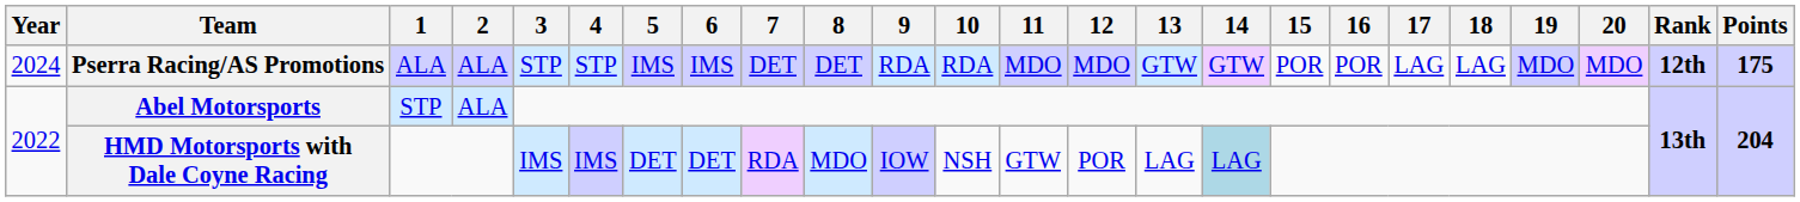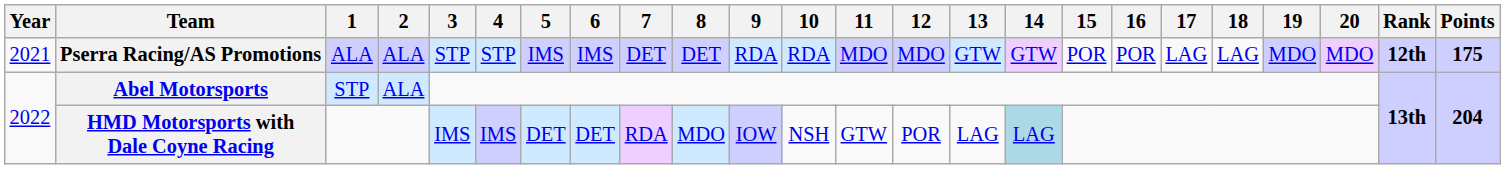Pserra Racing/AS Promotions | Year: 2024 -> 2021
